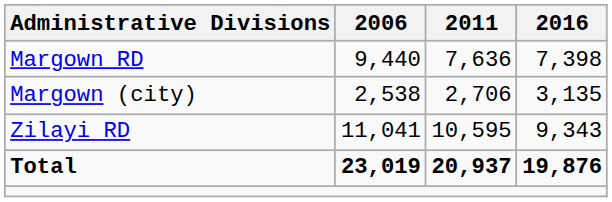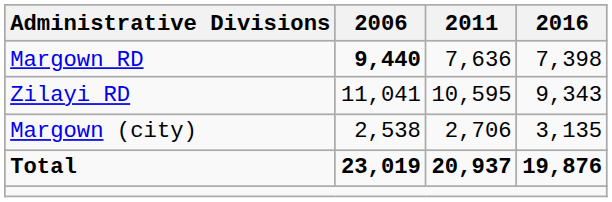Margown RD | 2006: normal -> bold
rows swapped: Zilayi RD <-> Margown (city)
